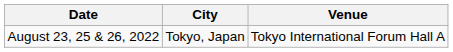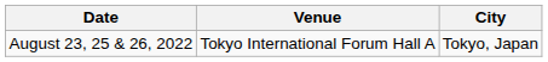columns swapped: City <-> Venue
